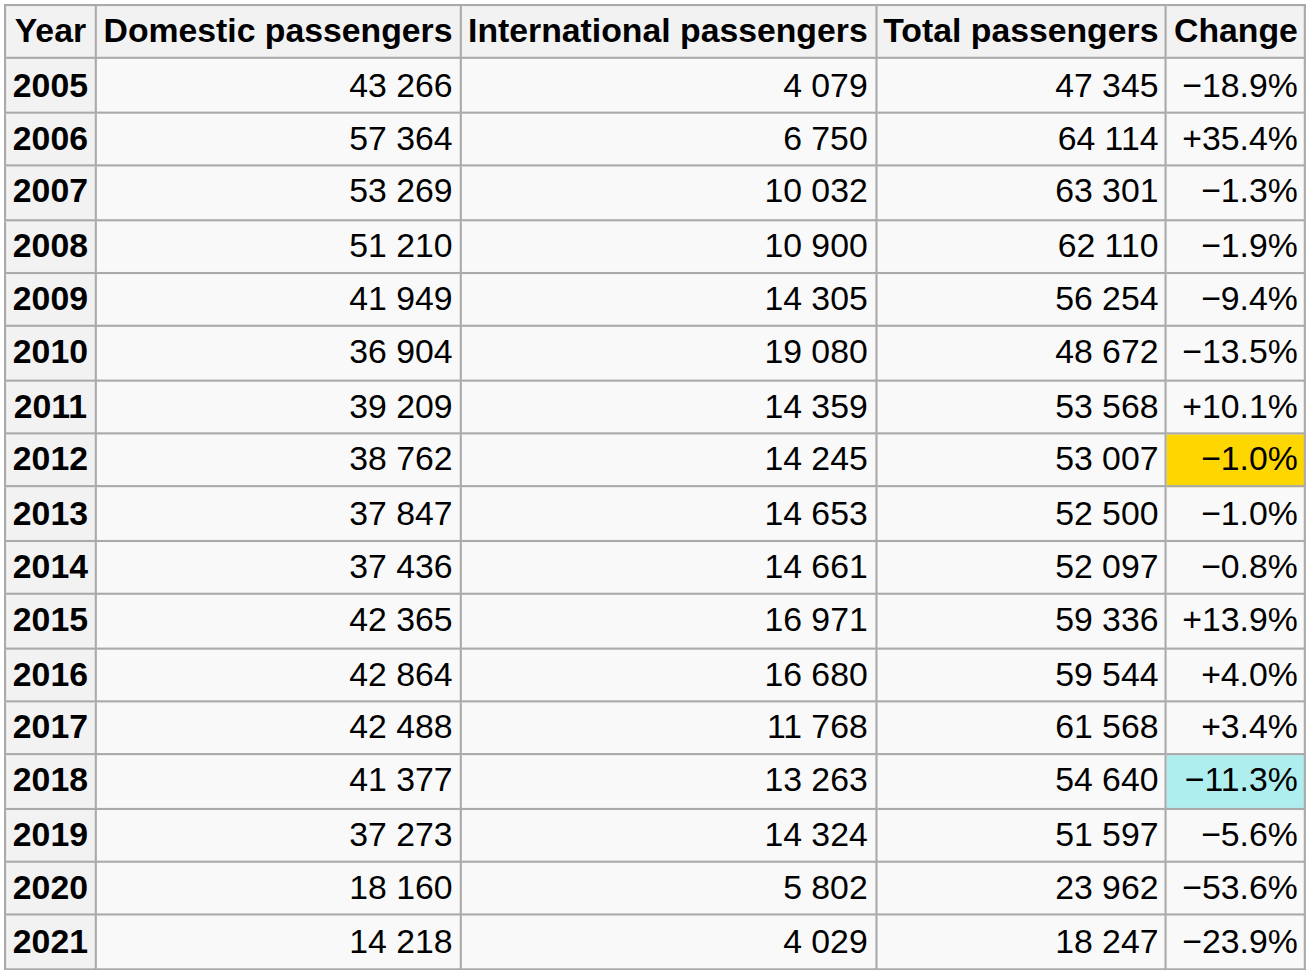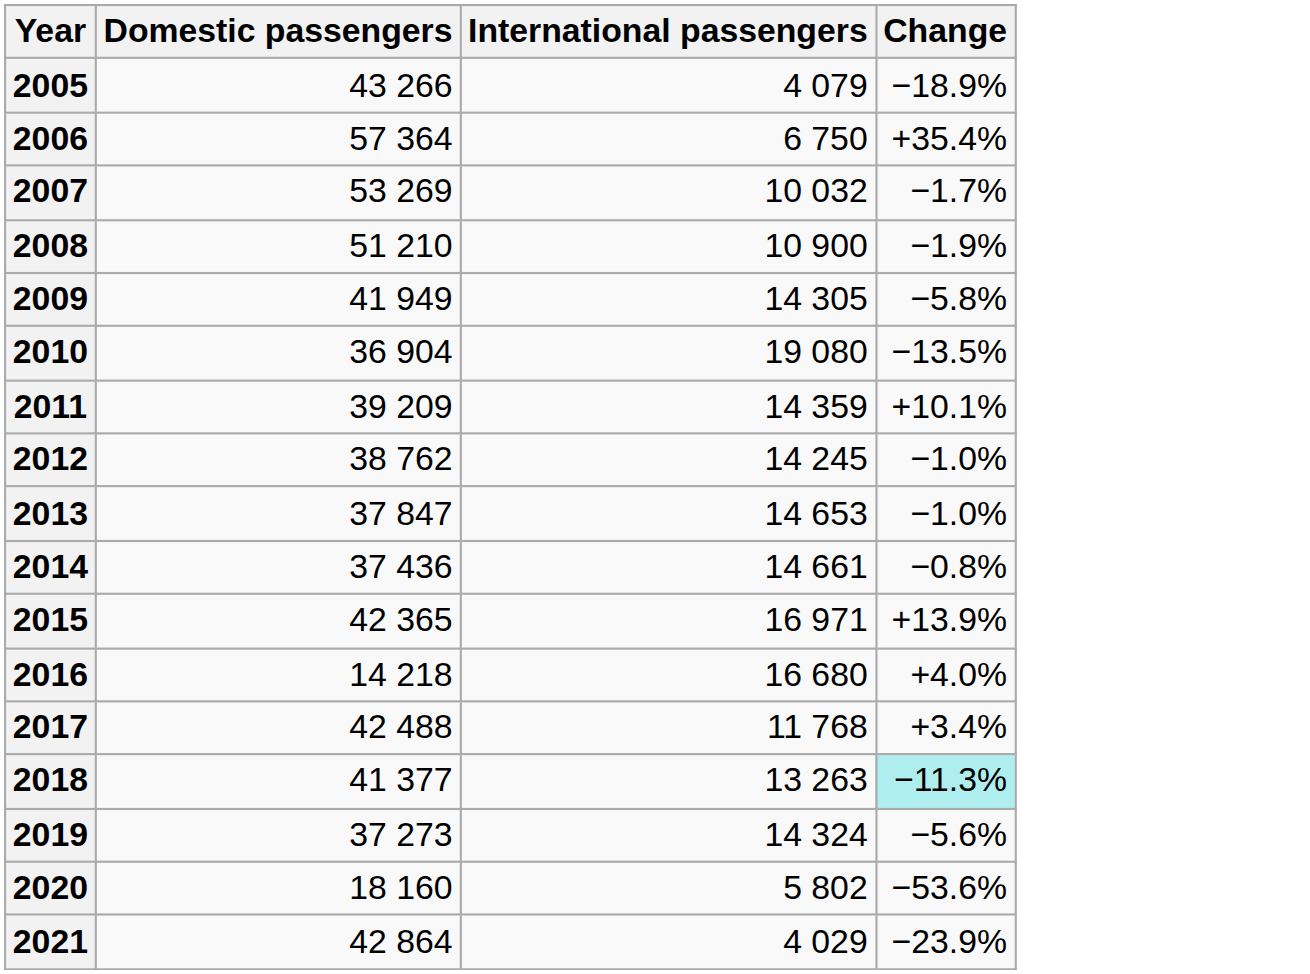- column: Total passengers | 47 345 | 64 114 | 63 301 | 62 110 | 56 254 | 48 672 | 53 568 | 53 007 | 52 500 | 52 097 | 59 336 | 59 544 | 61 568 | 54 640 | 51 597 | 23 962 | 18 247
2007 | Change: −1.3% -> −1.7%
2009 | Change: −9.4% -> −5.8%
2012 | Change: gold background -> no background
2016 | Domestic passengers: 42 864 -> 14 218
2021 | Domestic passengers: 14 218 -> 42 864
